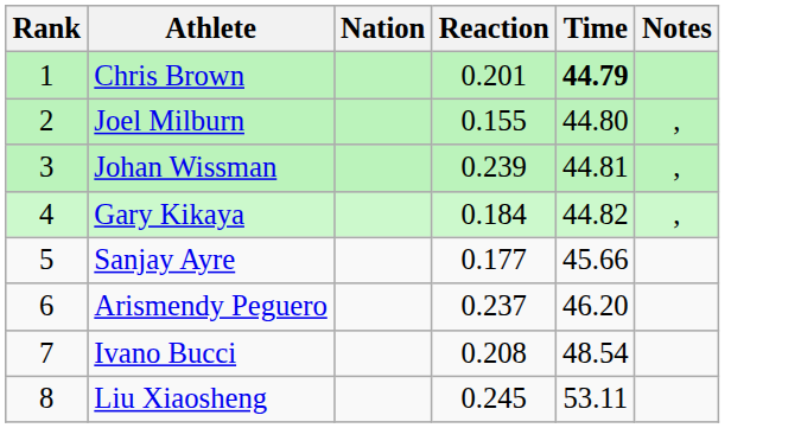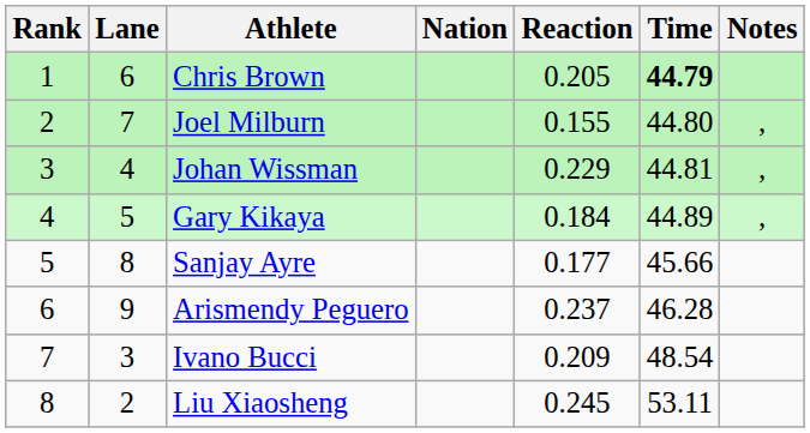+ column: Lane | 6 | 7 | 4 | 5 | 8 | 9 | 3 | 2
Chris Brown | Reaction: 0.201 -> 0.205
Johan Wissman | Reaction: 0.239 -> 0.229
Gary Kikaya | Time: 44.82 -> 44.89
Arismendy Peguero | Time: 46.20 -> 46.28
Ivano Bucci | Reaction: 0.208 -> 0.209
